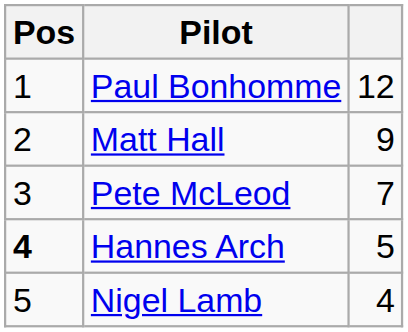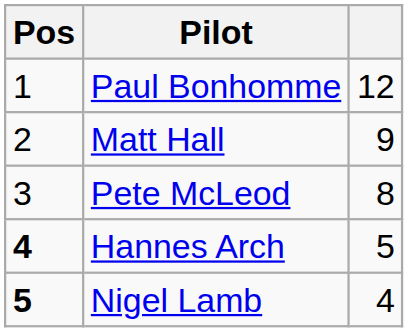Pete McLeod | column 3: 7 -> 8
Nigel Lamb | Pos: normal -> bold
